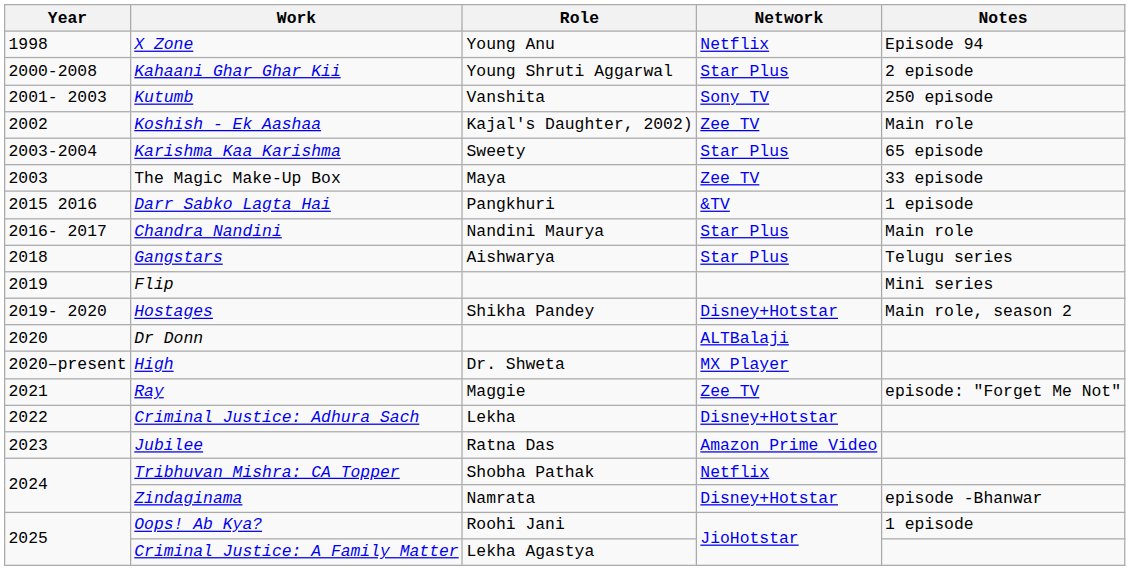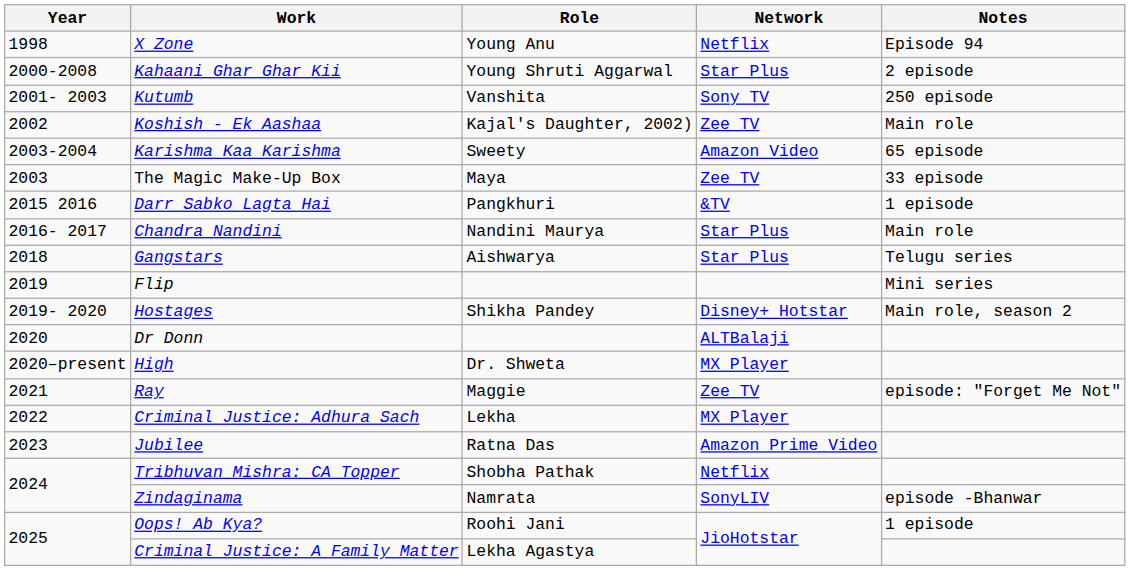Karishma Kaa Karishma | Network: Star Plus -> Amazon Video
Hostages | Network: Disney+Hotstar -> Disney+ Hotstar
Criminal Justice: Adhura Sach | Network: Disney+Hotstar -> MX Player
Zindaginama | Network: Disney+Hotstar -> SonyLIV
